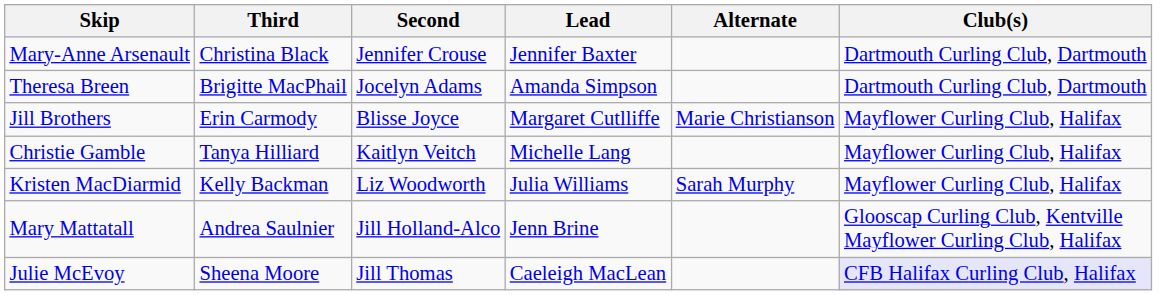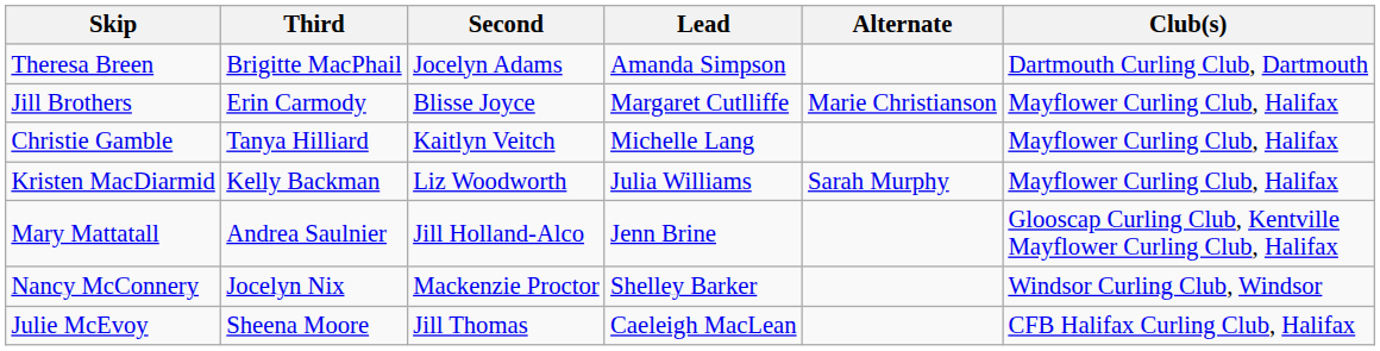- row: Mary-Anne Arsenault | Christina Black | Jennifer Crouse | Jennifer Baxter | Dartmouth Curling Club, Dartmouth
+ row: Nancy McConnery | Jocelyn Nix | Mackenzie Proctor | Shelley Barker | Windsor Curling Club, Windsor
Julie McEvoy | Club(s): lavender background -> no background
